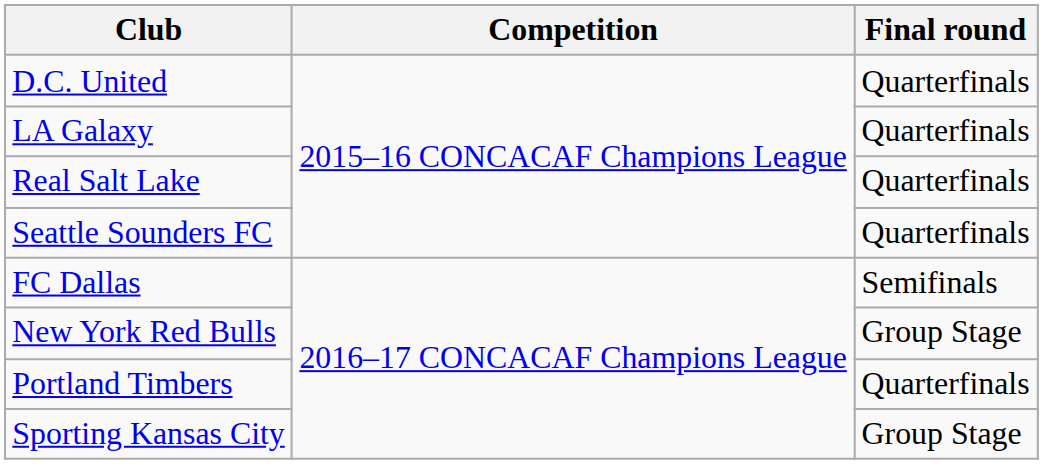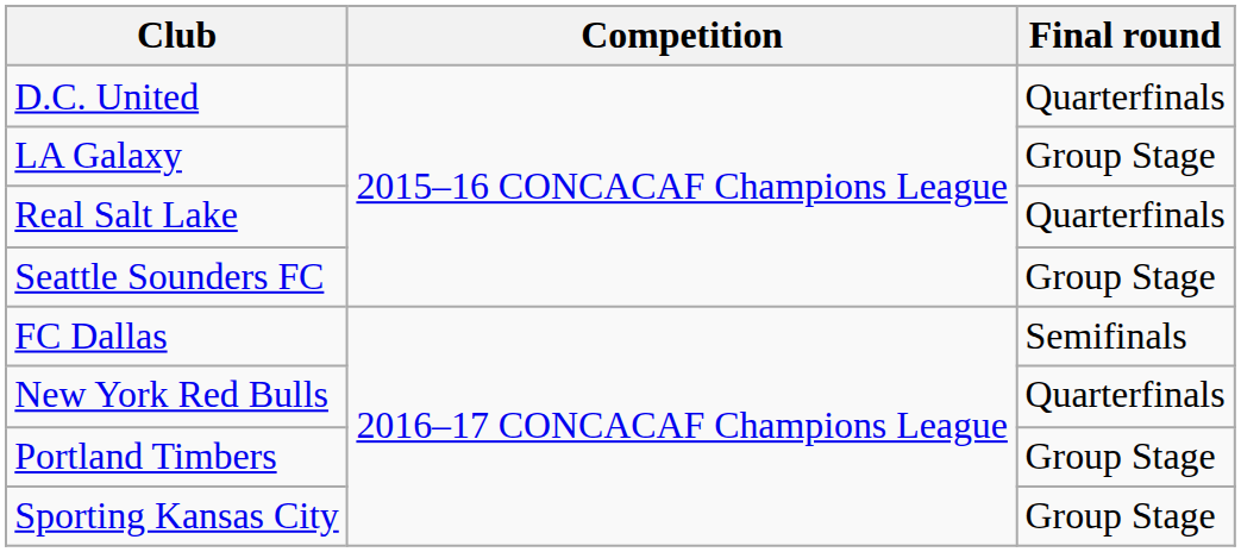LA Galaxy | Final round: Quarterfinals -> Group Stage
Seattle Sounders FC | Final round: Quarterfinals -> Group Stage
New York Red Bulls | Final round: Group Stage -> Quarterfinals
Portland Timbers | Final round: Quarterfinals -> Group Stage
